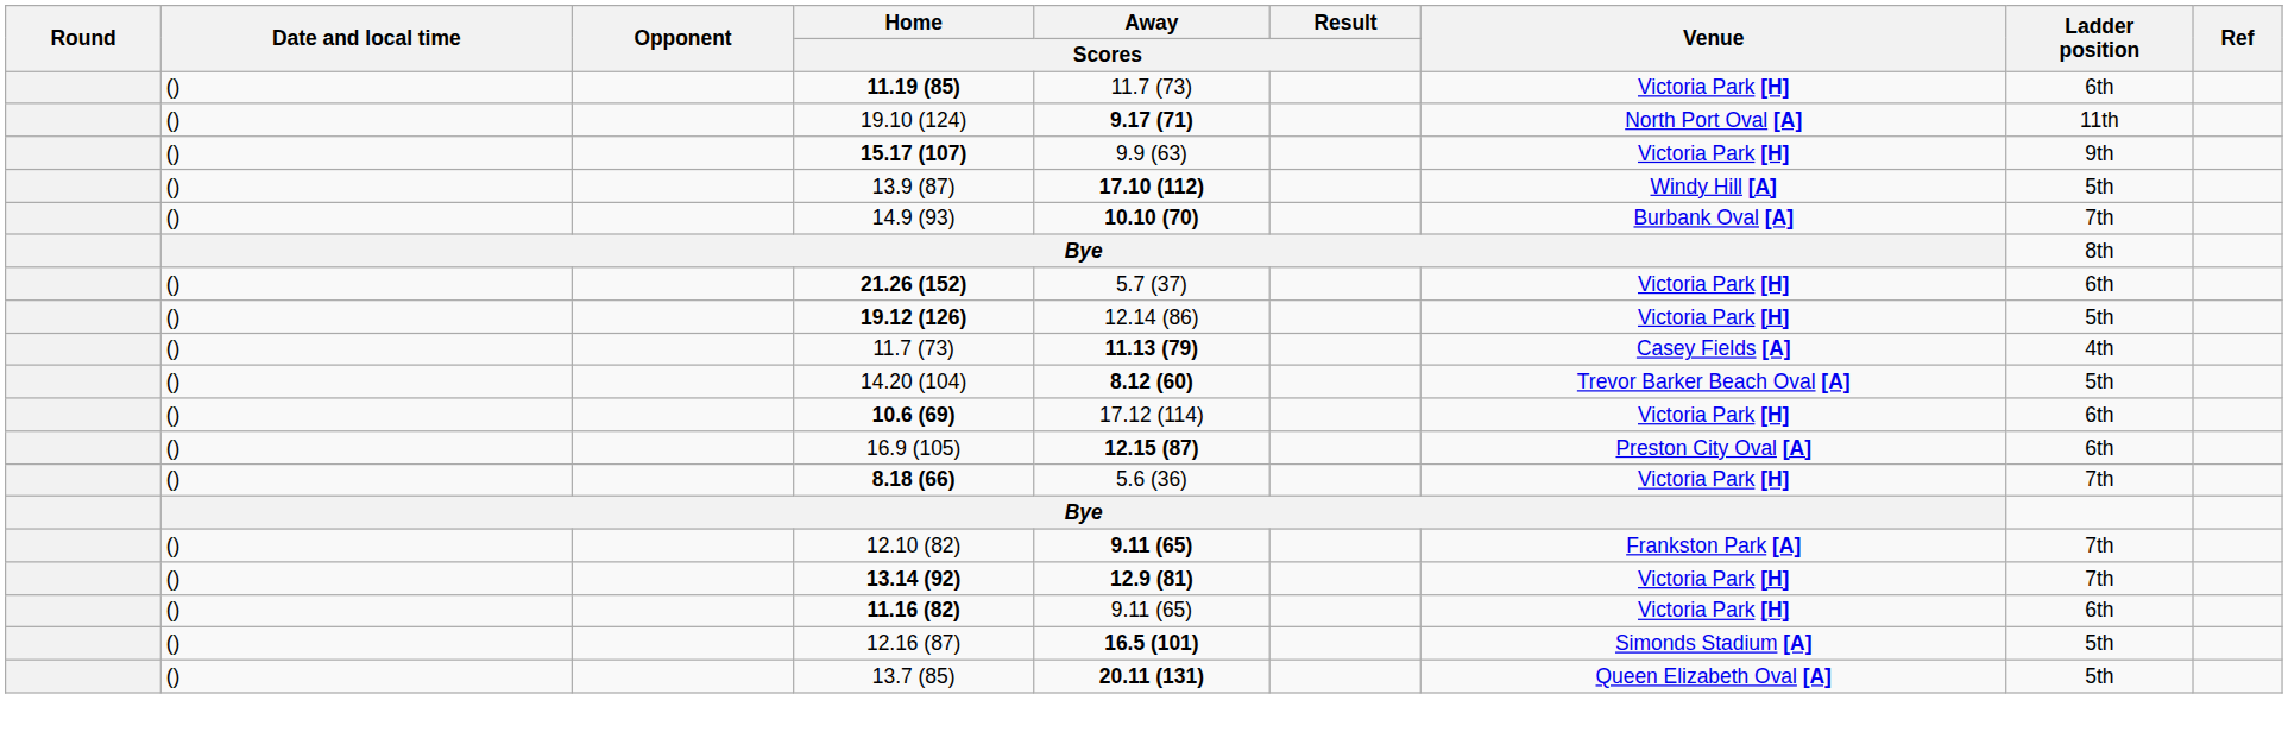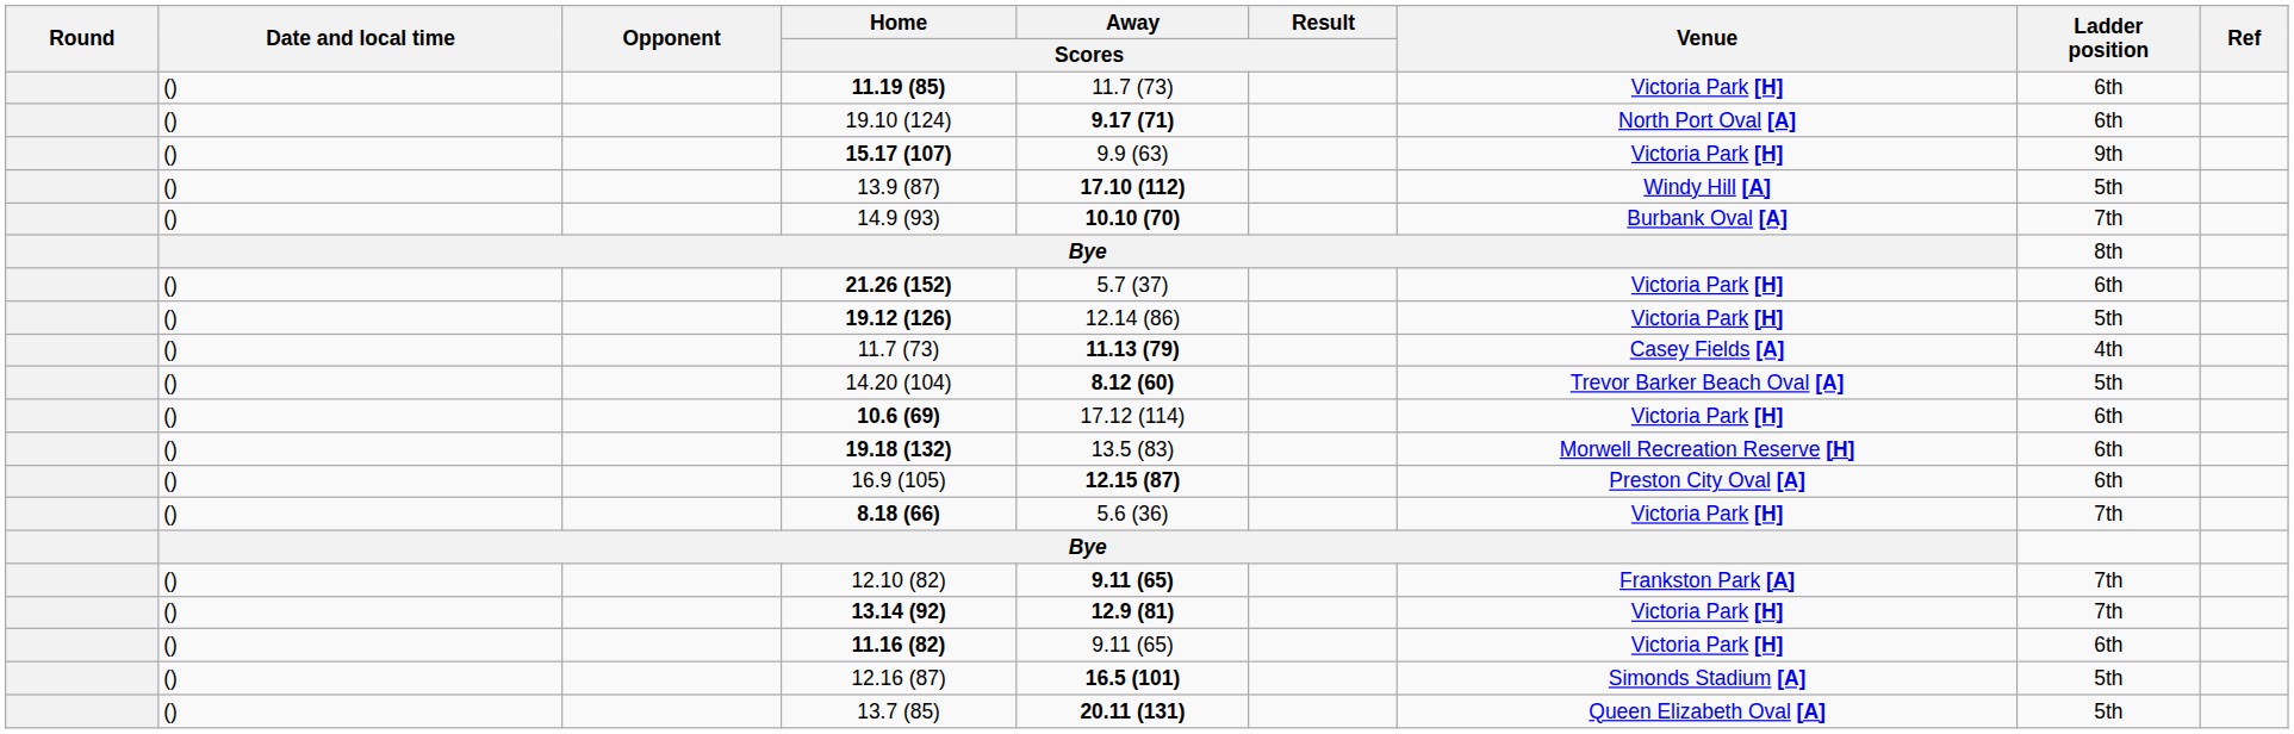19.10 (124) | Ladder position: 11th -> 6th
+ row: () | 19.18 (132) | 13.5 (83) | Morwell Recreation Reserve [H] | 6th
